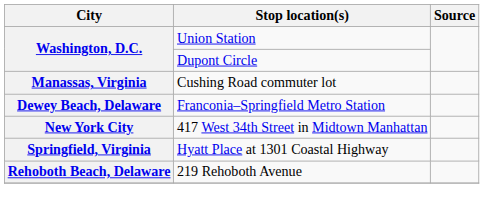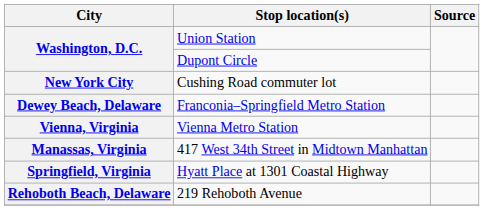Cushing Road commuter lot | City: Manassas, Virginia -> New York City
+ row: Vienna, Virginia | Vienna Metro Station
417 West 34th Street in Midtown Manhattan | City: New York City -> Manassas, Virginia
